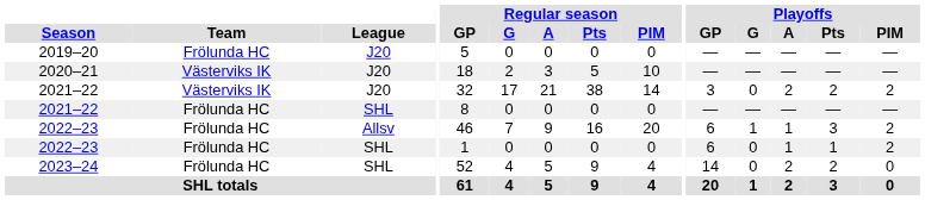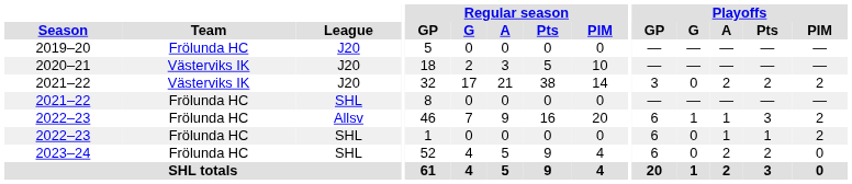2023–24 | Playoffs / GP: 14 -> 6
